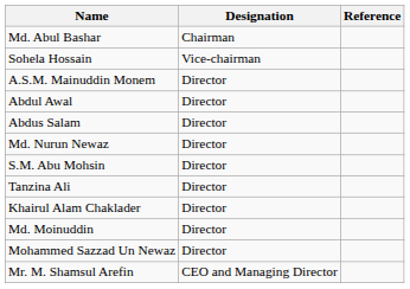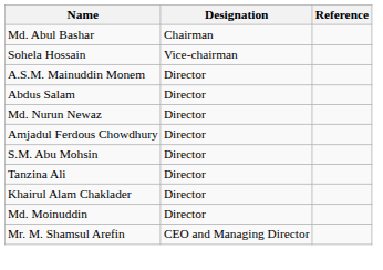- row: Abdul Awal | Director
+ row: Amjadul Ferdous Chowdhury | Director
- row: Mohammed Sazzad Un Newaz | Director
